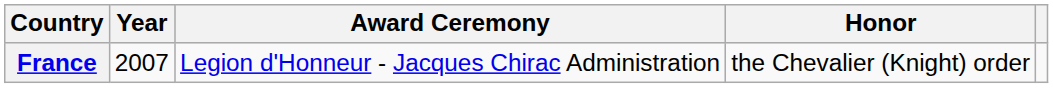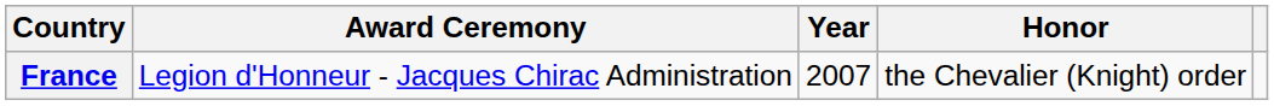columns swapped: Award Ceremony <-> Year
